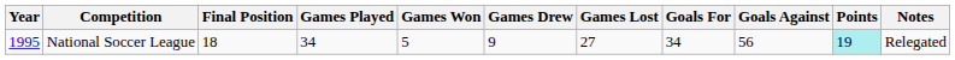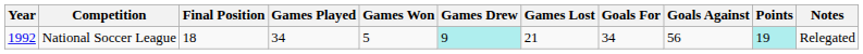National Soccer League | Year: 1995 -> 1992
National Soccer League | Games Drew: no background -> paleturquoise background
National Soccer League | Games Lost: 27 -> 21
